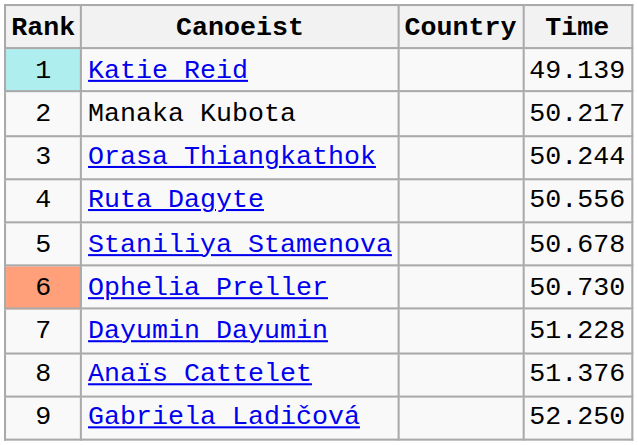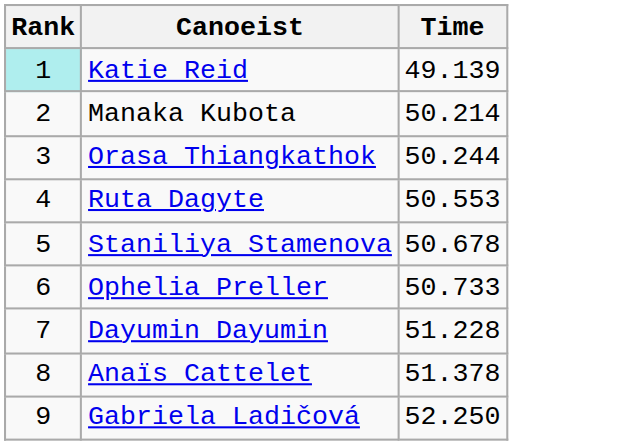- column: Country
Manaka Kubota | Time: 50.217 -> 50.214
Ruta Dagyte | Time: 50.556 -> 50.553
Ophelia Preller | Rank: lightsalmon background -> no background
Ophelia Preller | Time: 50.730 -> 50.733
Anaïs Cattelet | Time: 51.376 -> 51.378
